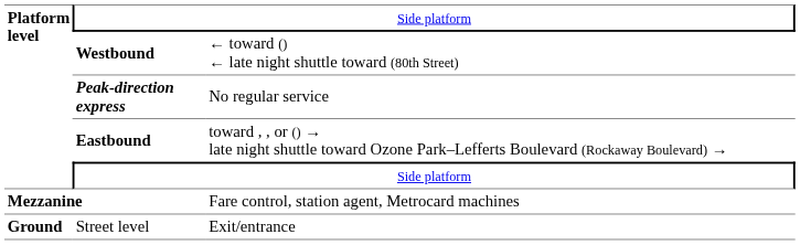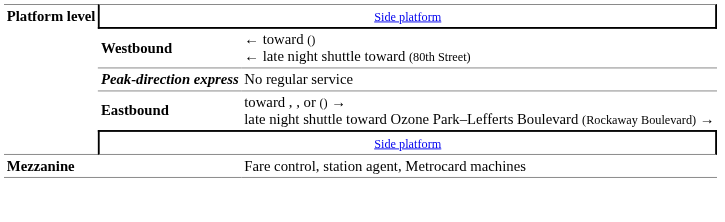- row: Ground | Street level | Exit/entrance
